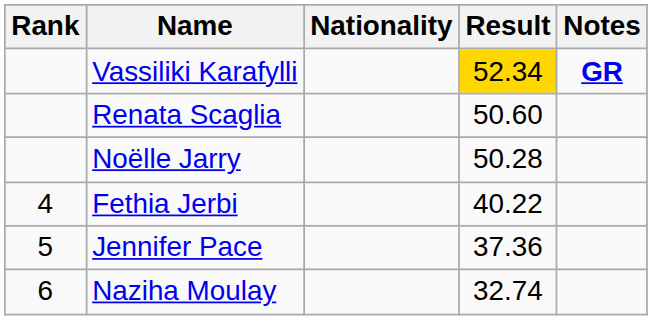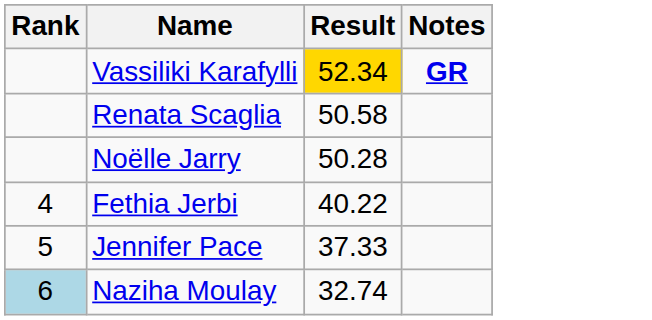- column: Nationality
Renata Scaglia | Result: 50.60 -> 50.58
Jennifer Pace | Result: 37.36 -> 37.33
Naziha Moulay | Rank: no background -> lightblue background
